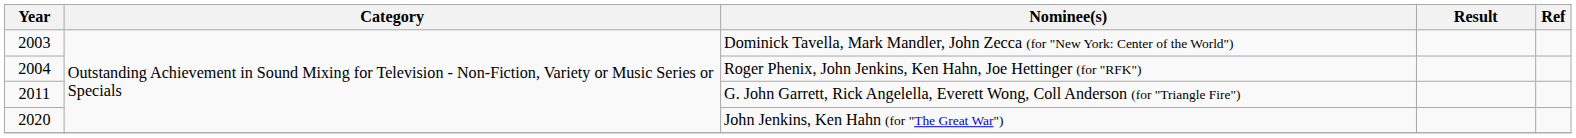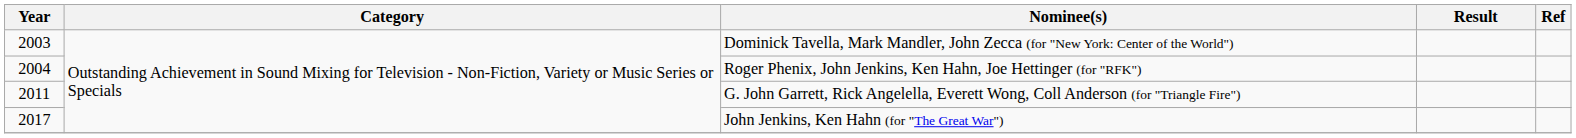John Jenkins, Ken Hahn (for "The Great War") | Year: 2020 -> 2017
